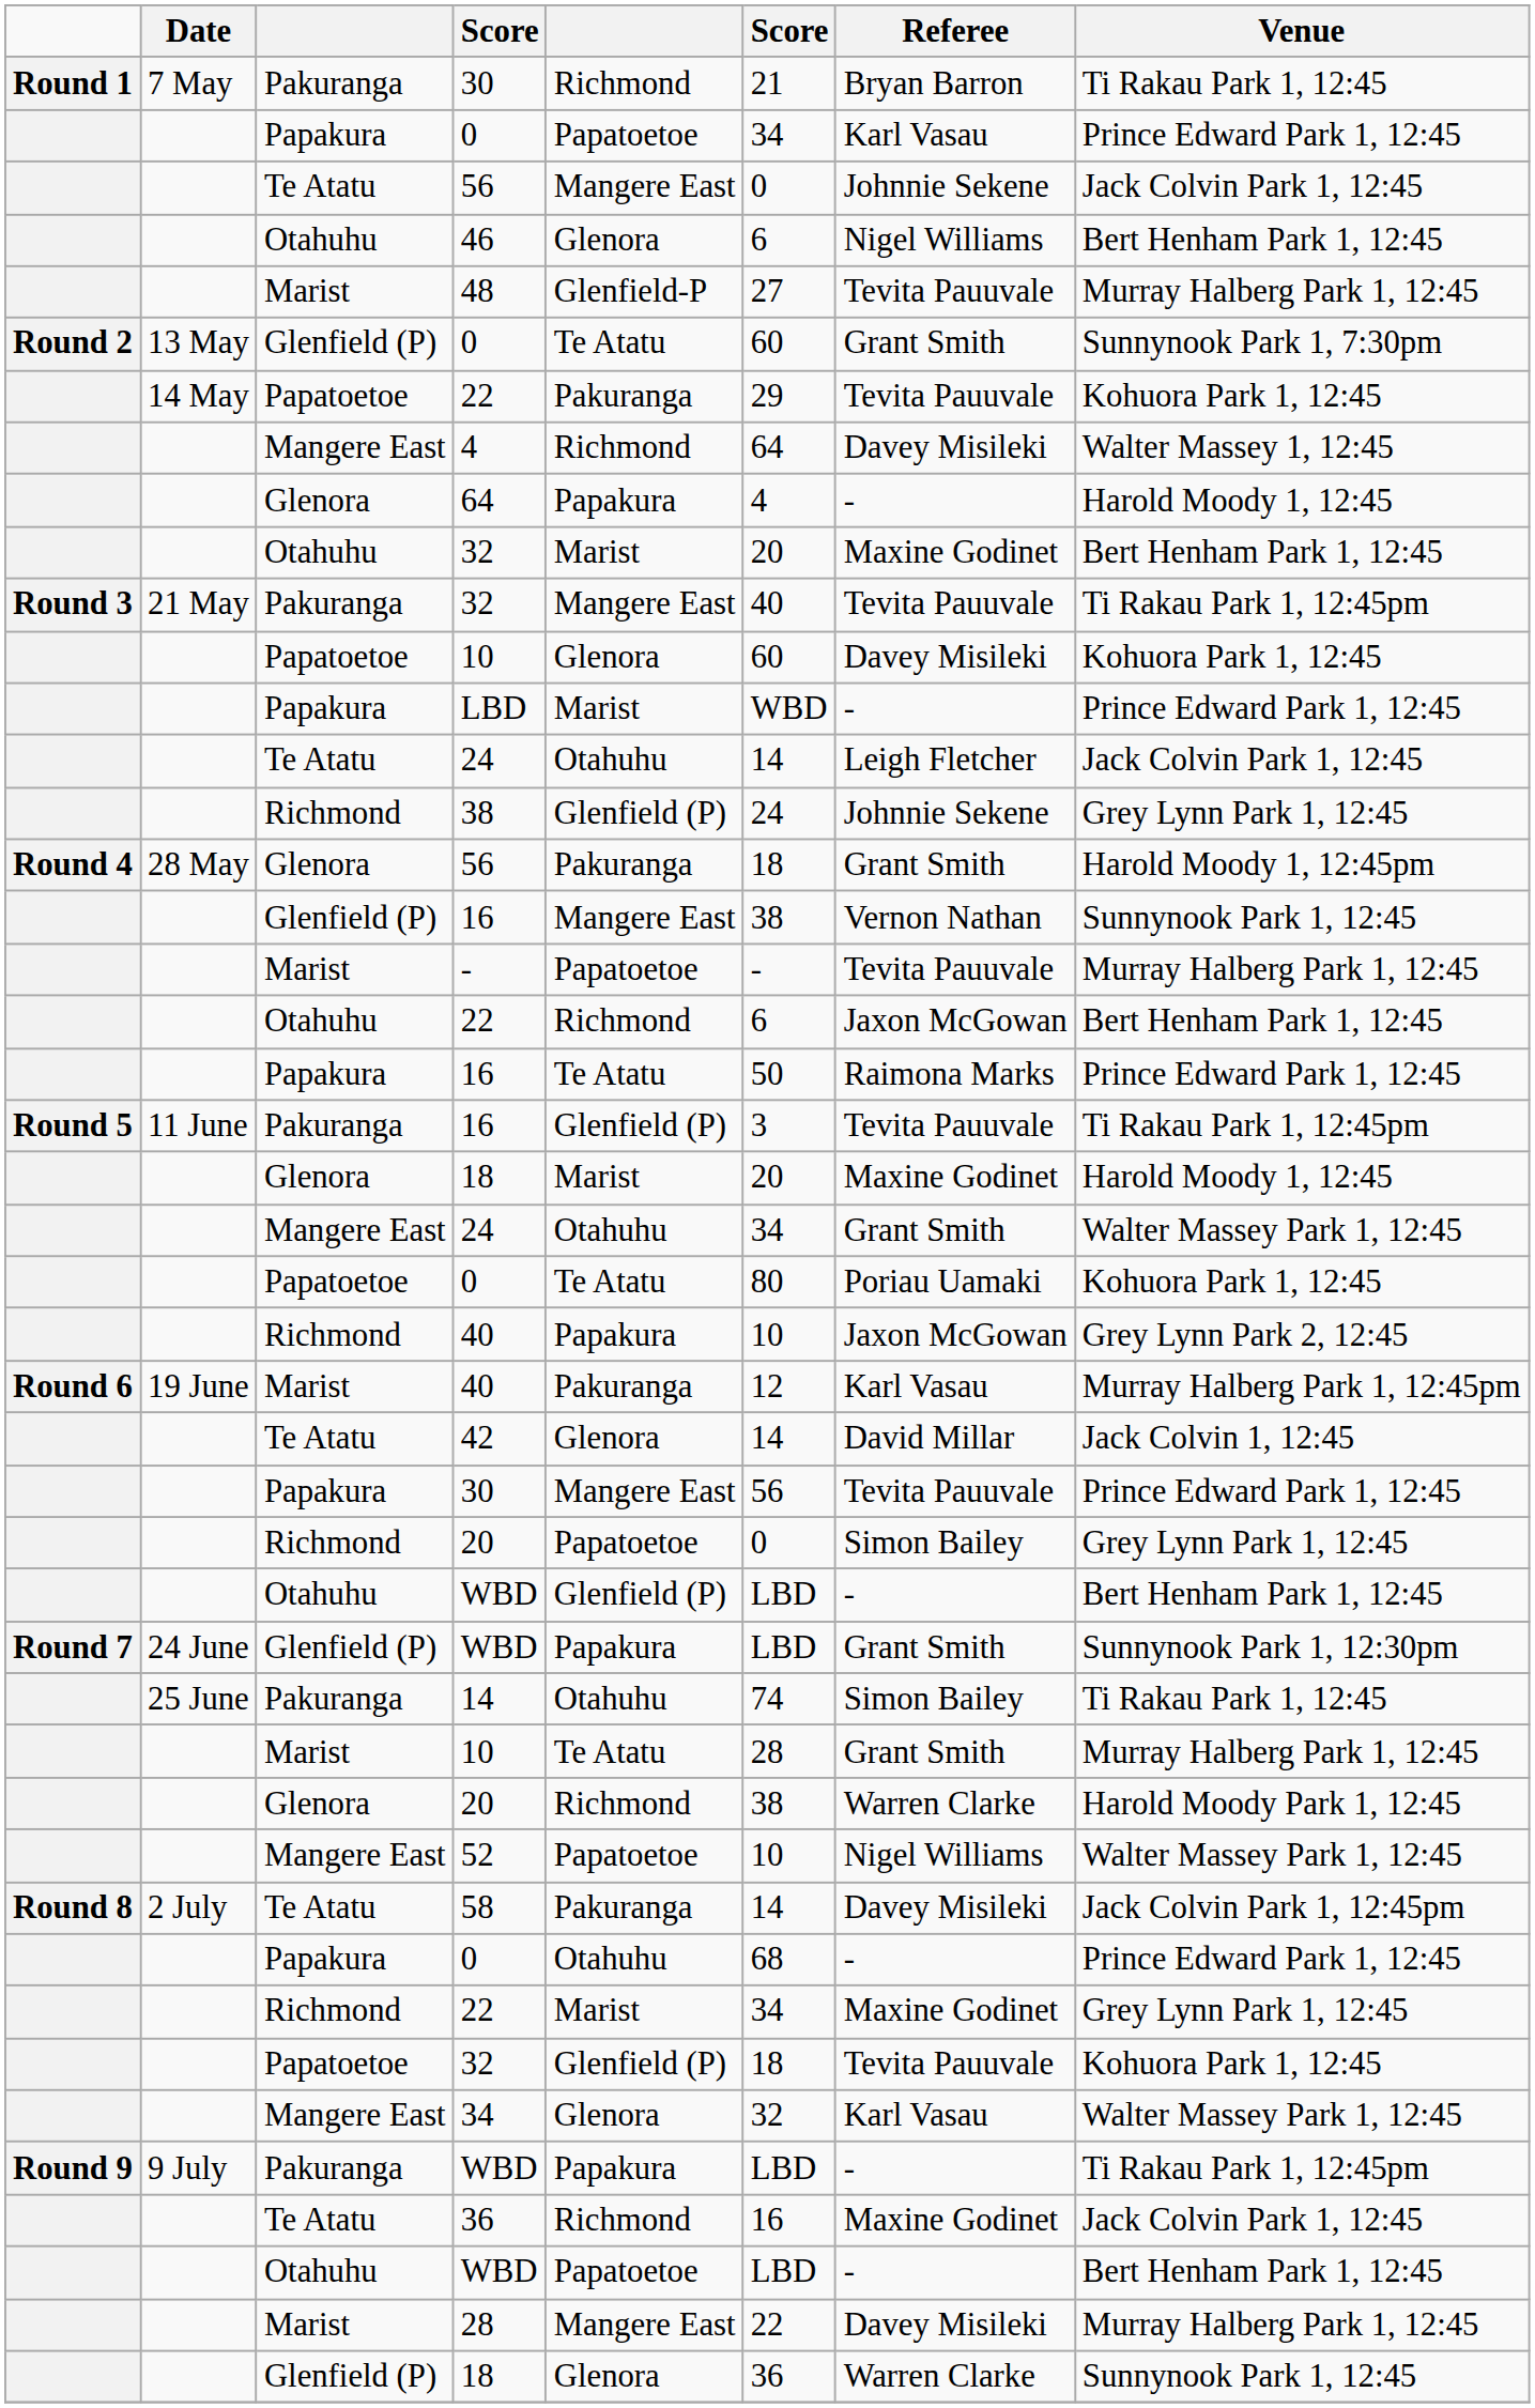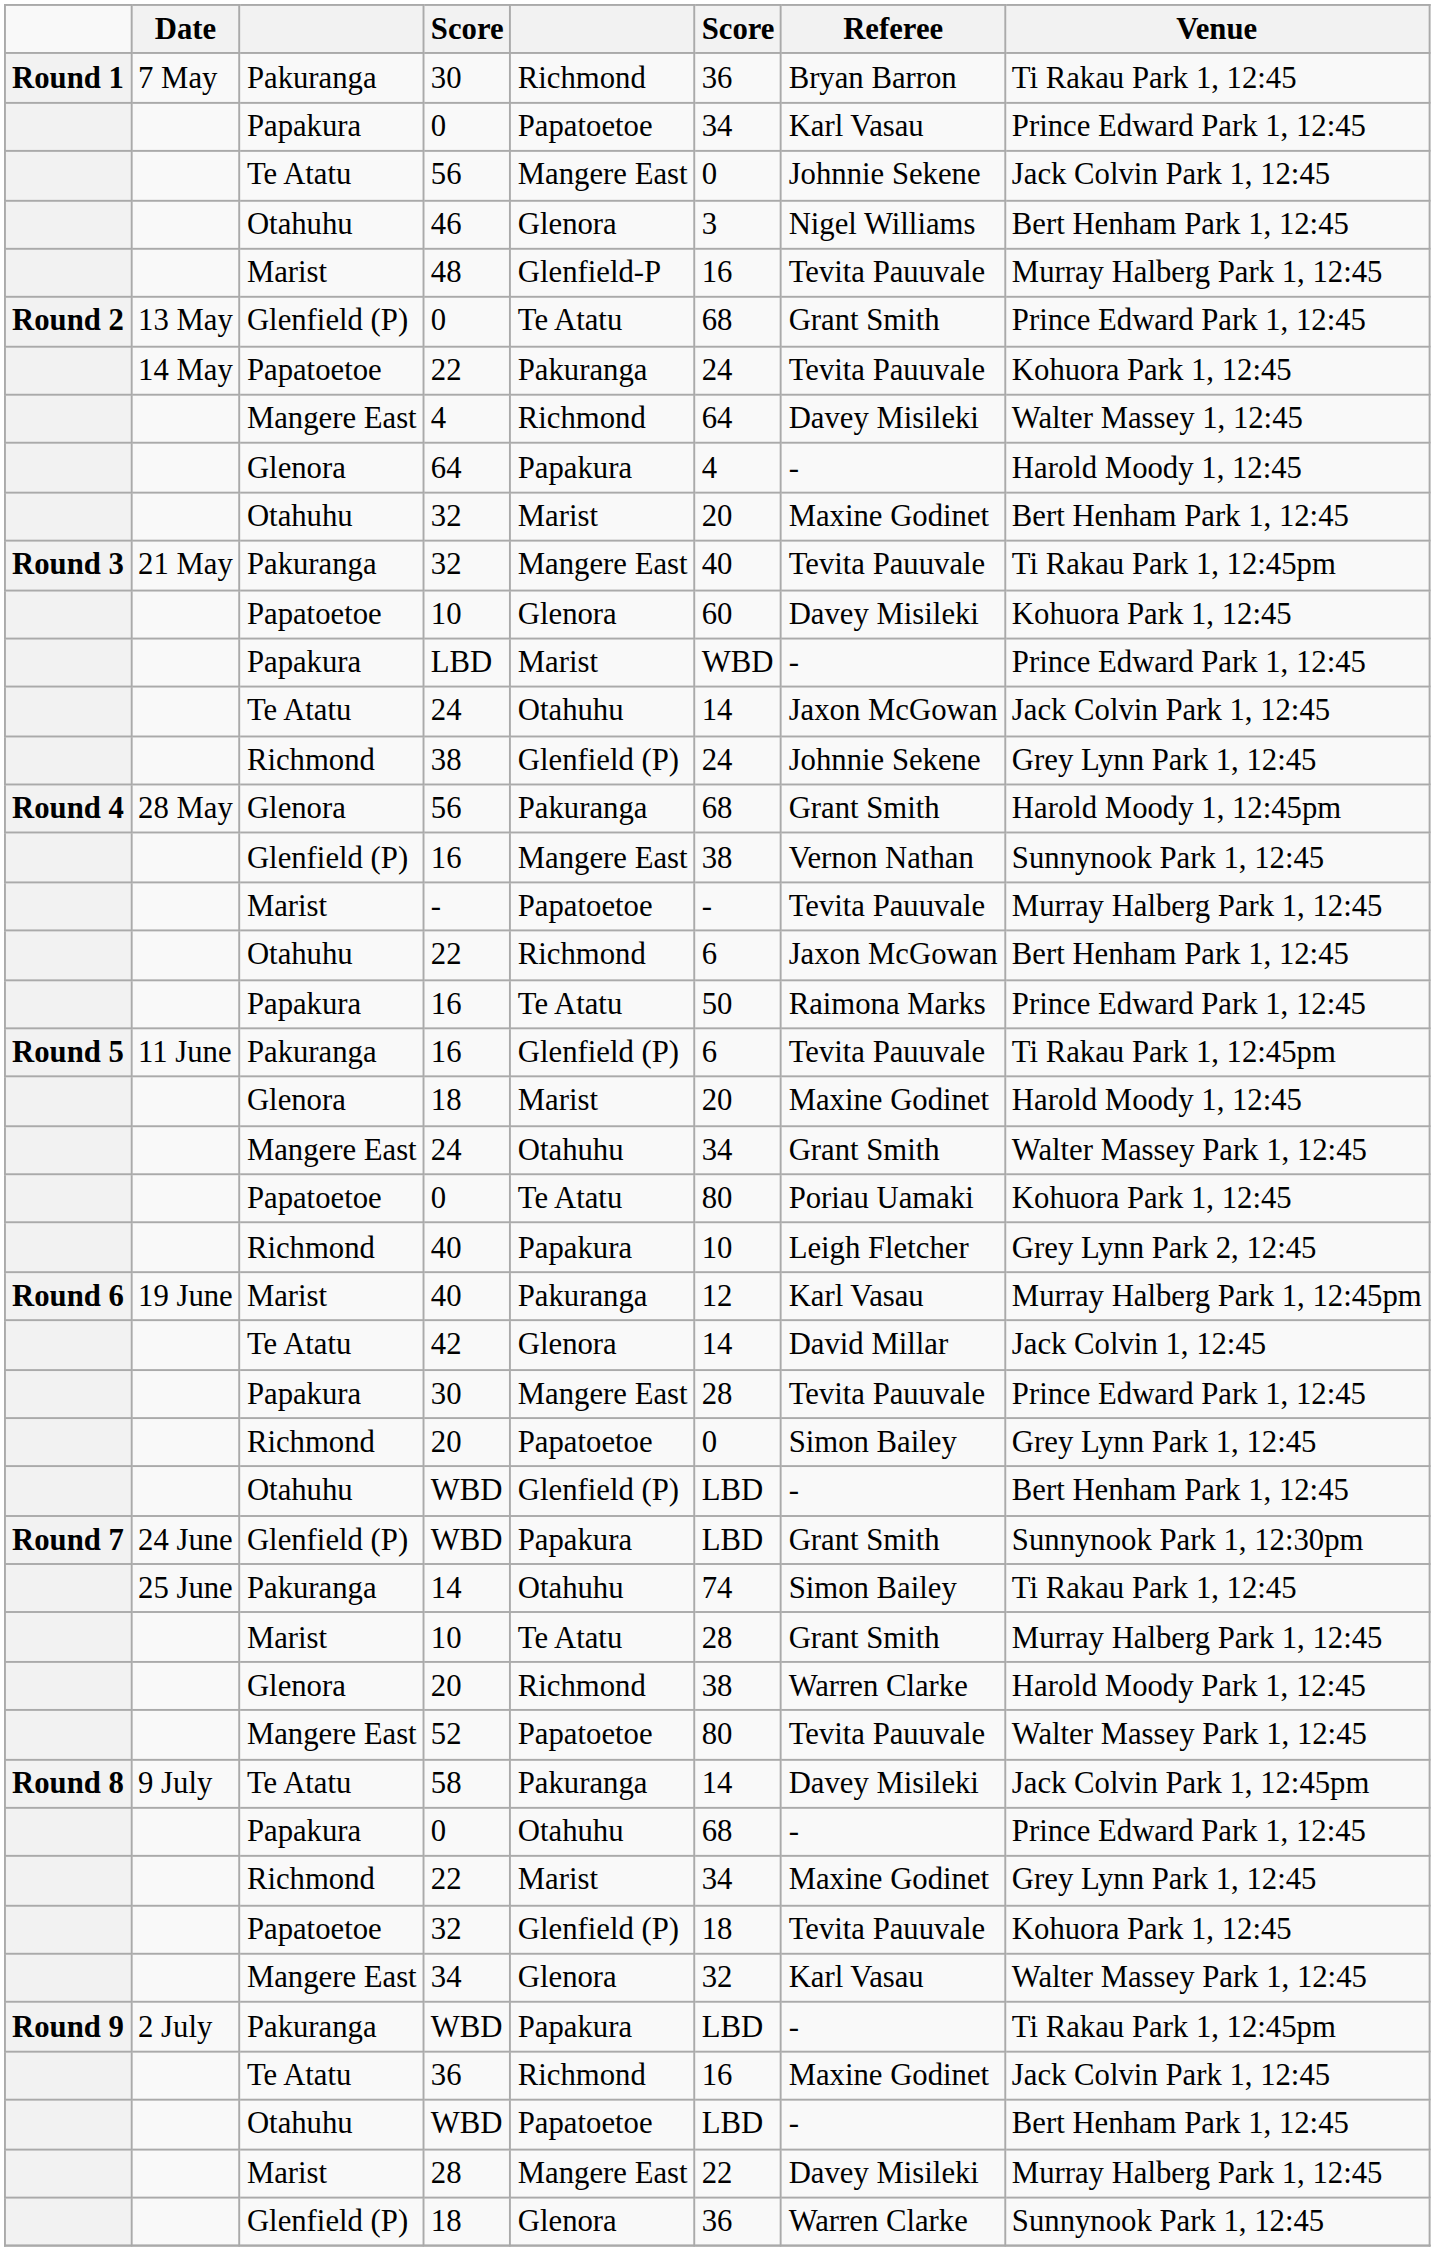Pakuranga / 30 | column 6: 21 -> 36
46 | column 6: 6 -> 3
48 | column 6: 27 -> 16
Glenfield (P) / 0 | column 6: 60 -> 68
Glenfield (P) / 0 | Venue: Sunnynook Park 1, 7:30pm -> Prince Edward Park 1, 12:45
Papatoetoe / 22 | column 6: 29 -> 24
Te Atatu / 24 | Referee: Leigh Fletcher -> Jaxon McGowan
Glenora / 56 | column 6: 18 -> 68
Pakuranga / 16 | column 6: 3 -> 6
Richmond / 40 | Referee: Jaxon McGowan -> Leigh Fletcher
Papakura / 30 | column 6: 56 -> 28
52 | column 6: 10 -> 80
52 | Referee: Nigel Williams -> Tevita Pauuvale
58 | Date: 2 July -> 9 July
Pakuranga / WBD | Date: 9 July -> 2 July
